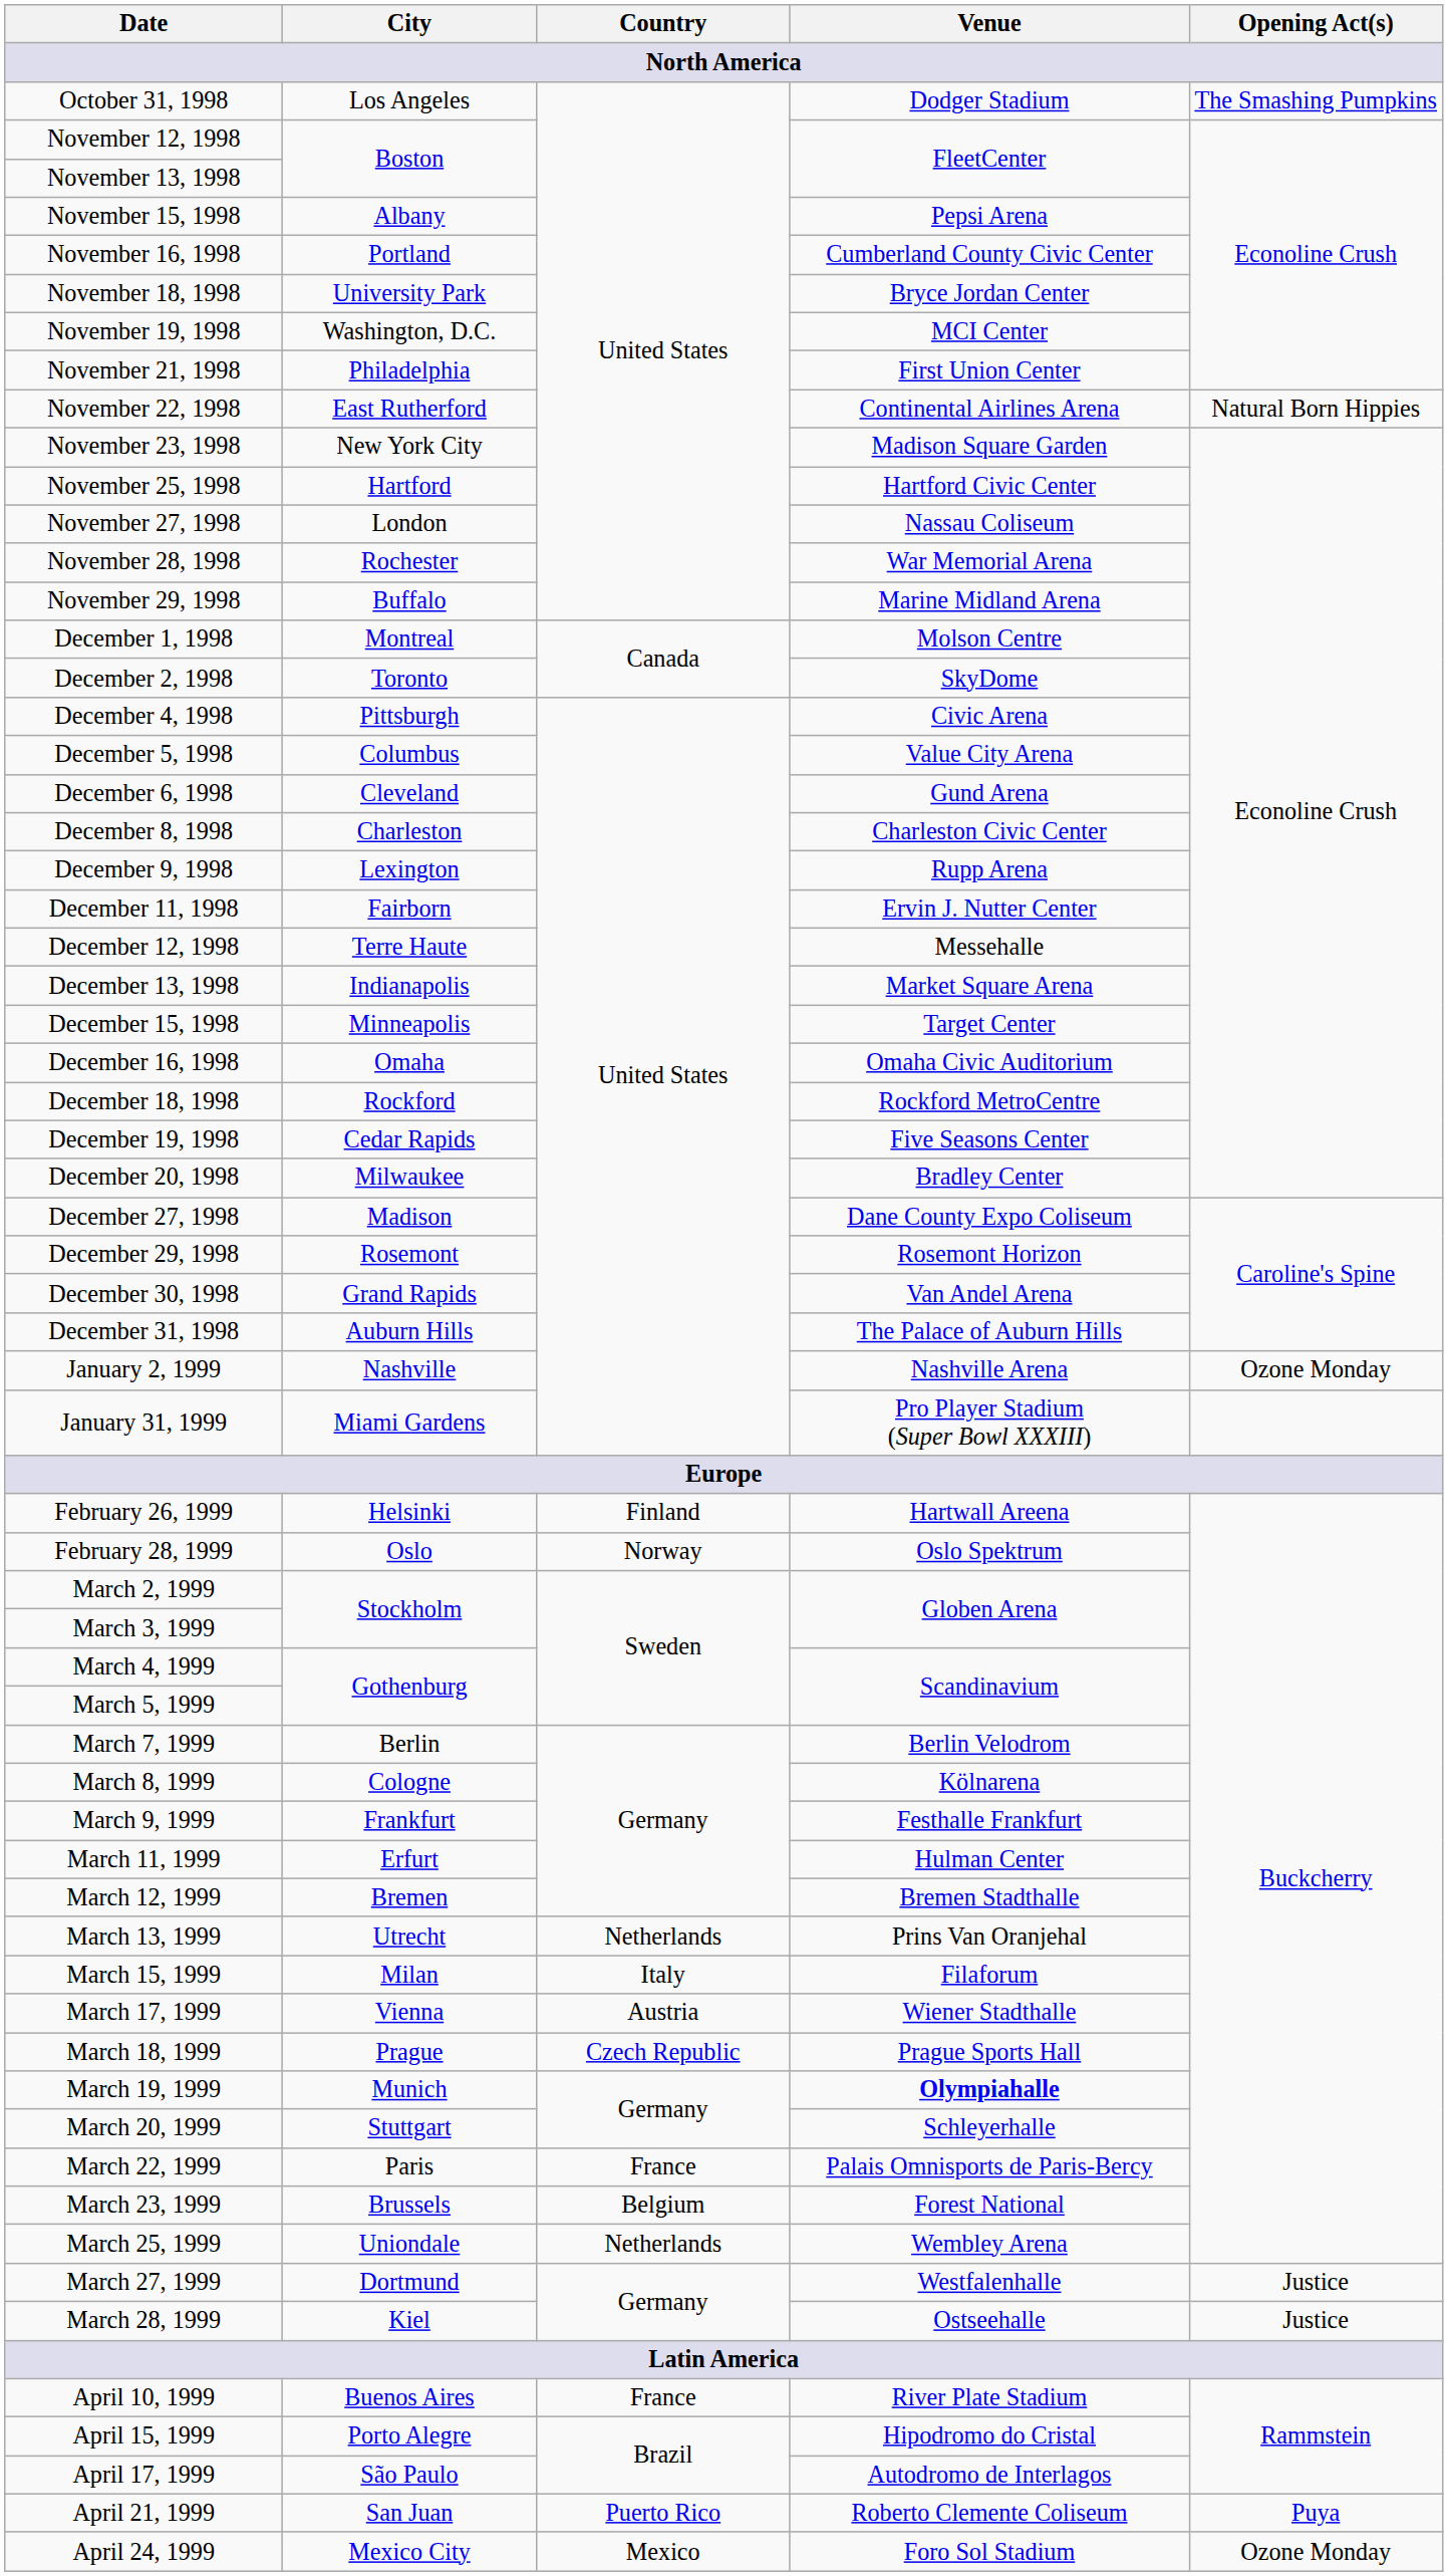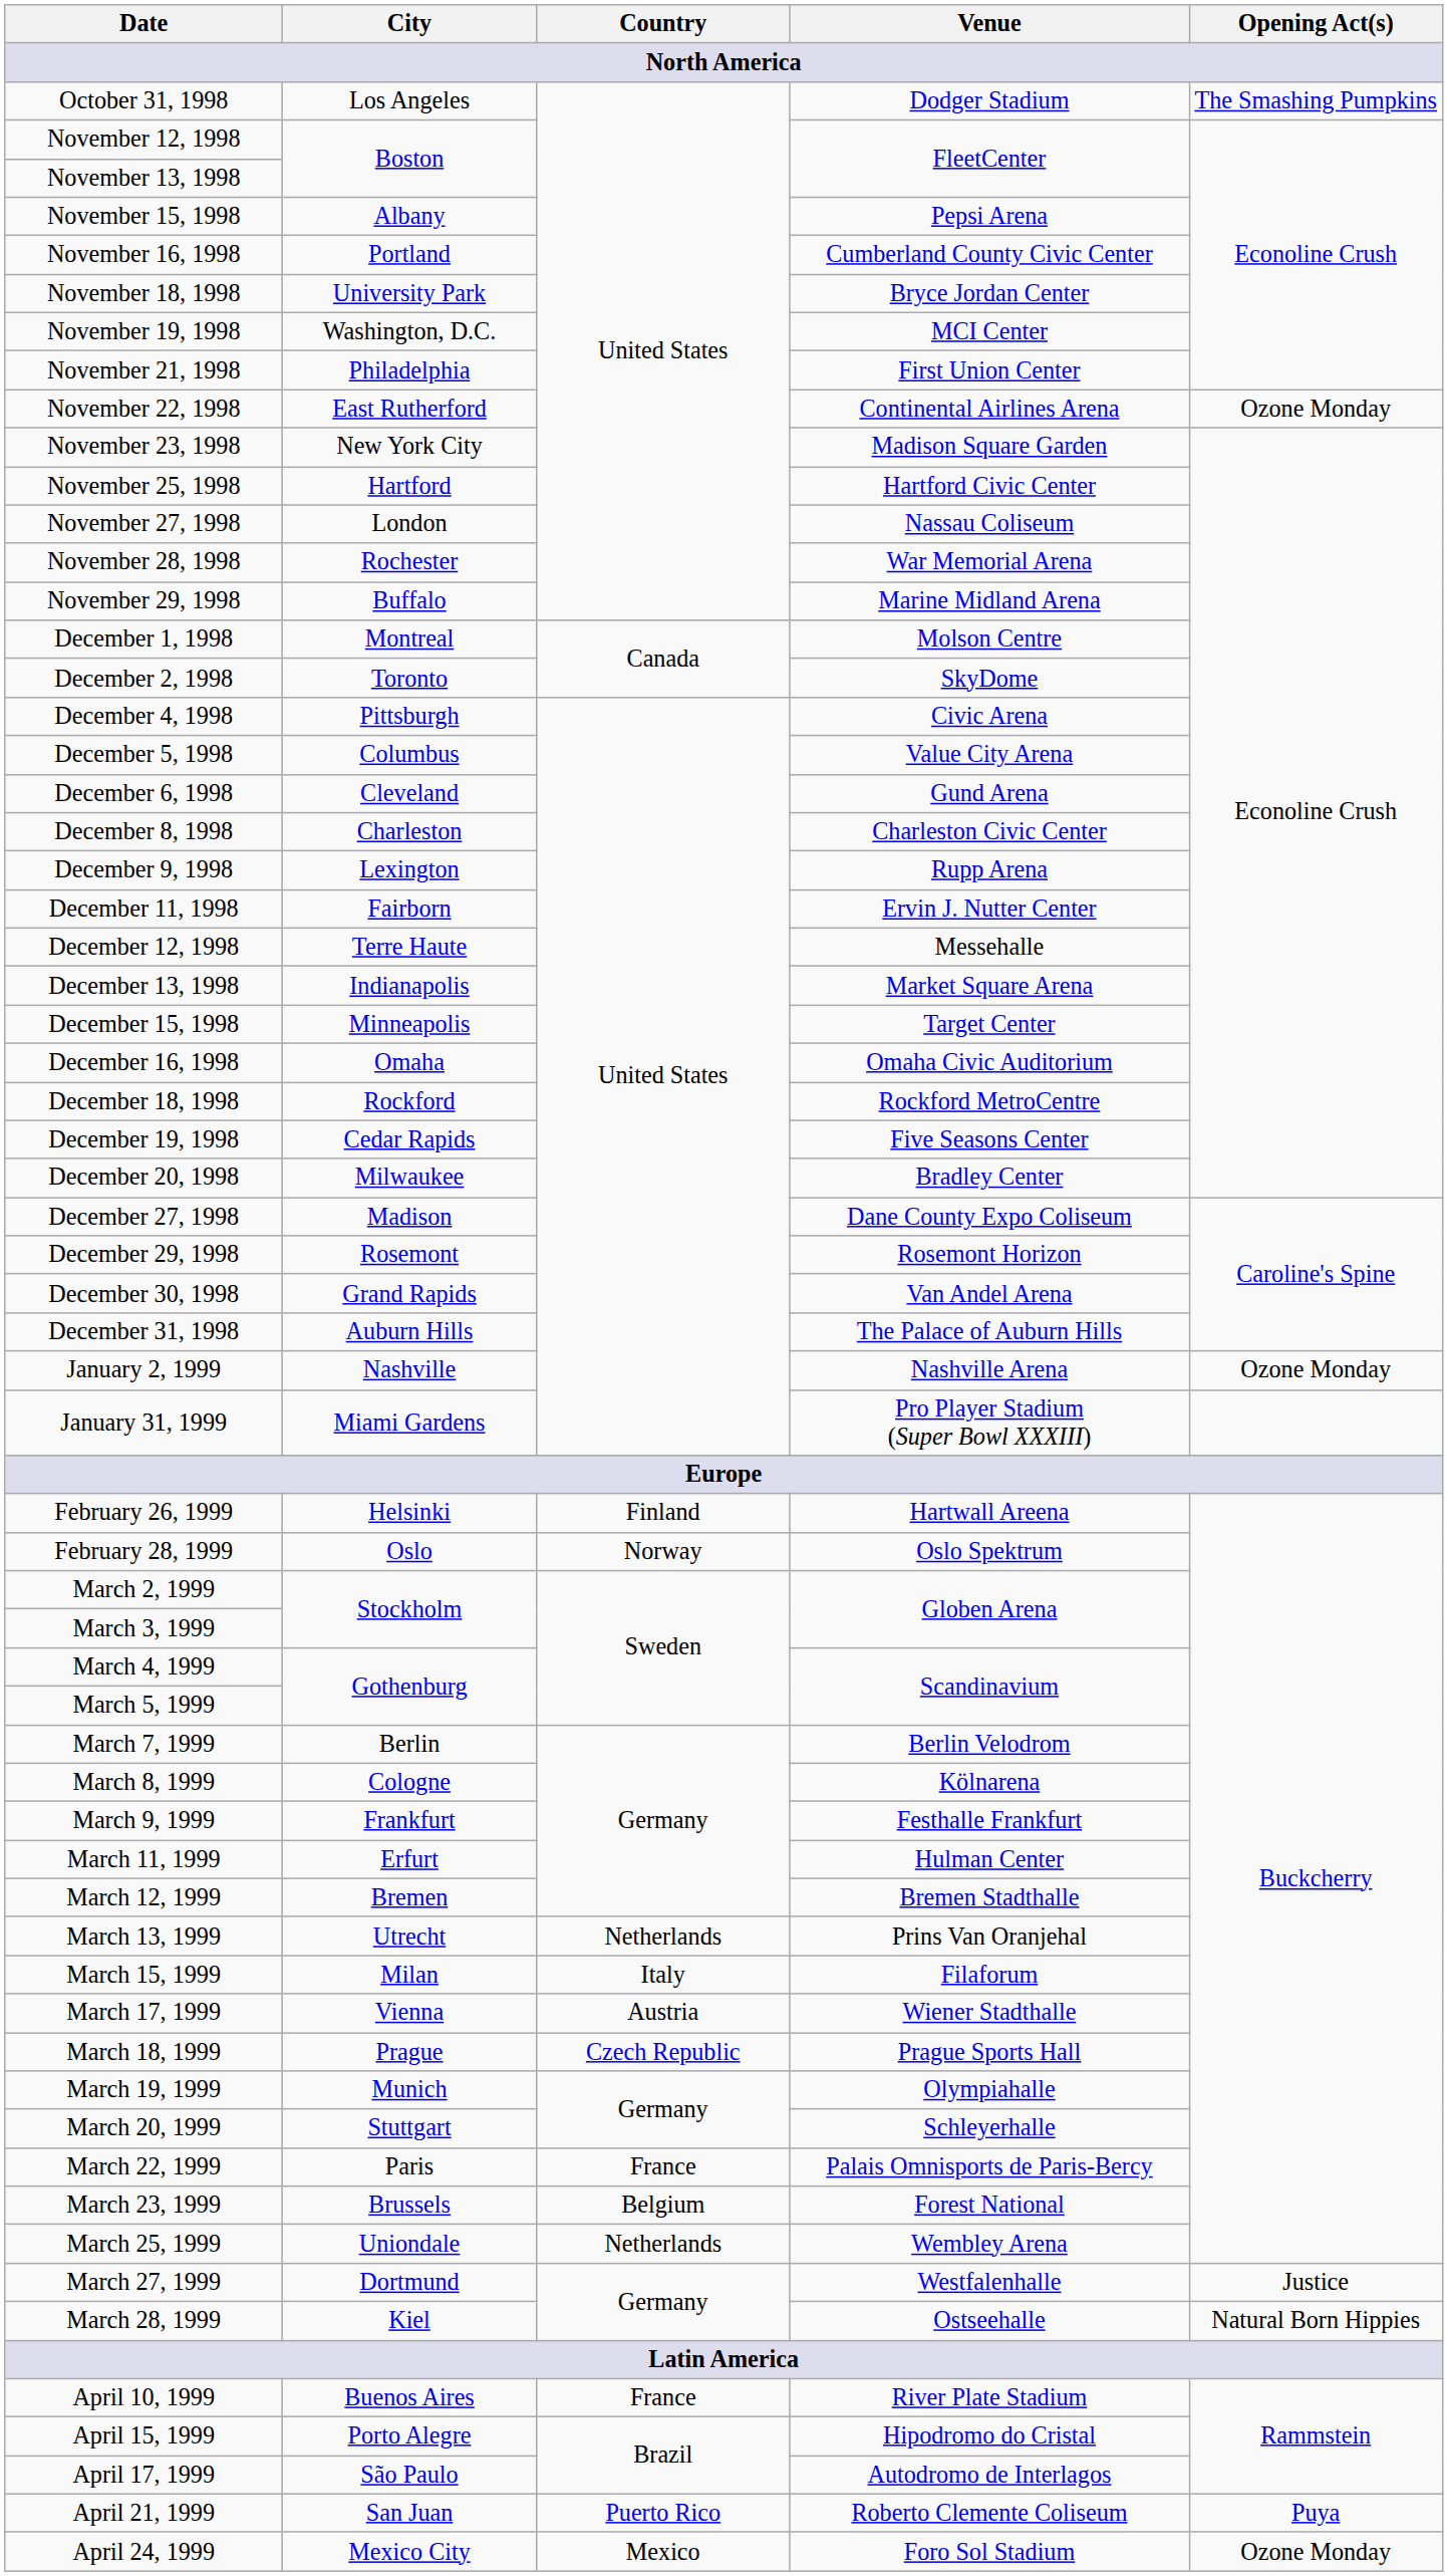November 22, 1998 | Opening Act(s): Natural Born Hippies -> Ozone Monday
March 19, 1999 | Venue: bold -> normal
March 28, 1999 | Opening Act(s): Justice -> Natural Born Hippies
